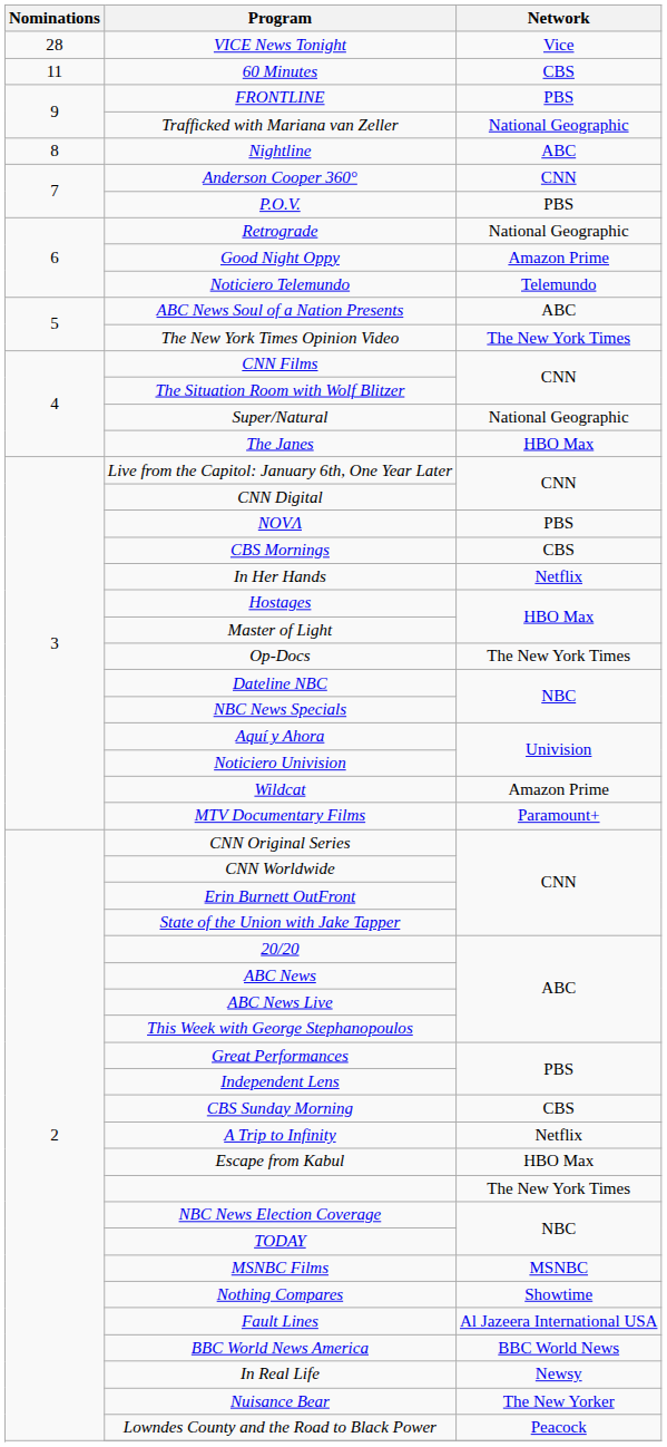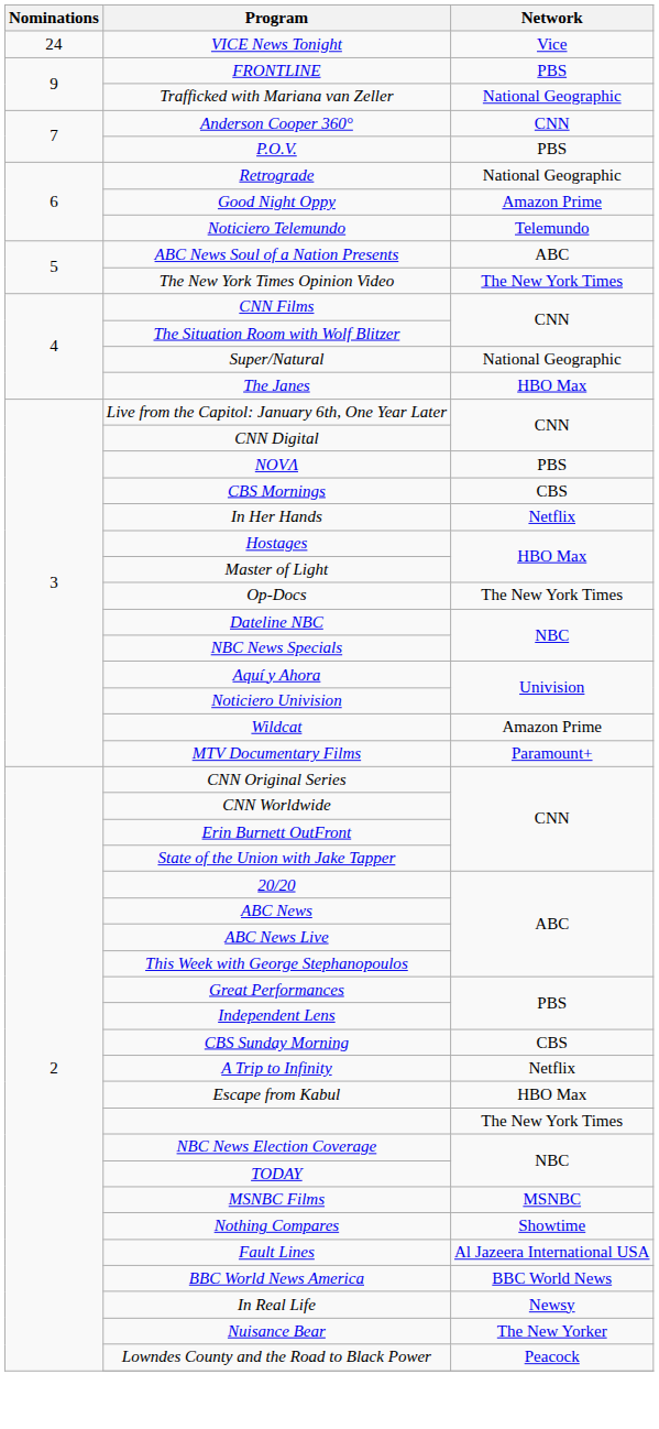VICE News Tonight | Nominations: 28 -> 24
- row: 11 | 60 Minutes | CBS
- row: 8 | Nightline | ABC
